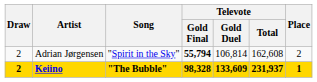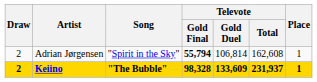Adrian Jørgensen | Place: 2 -> 1
